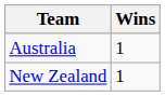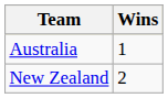New Zealand | Wins: 1 -> 2
